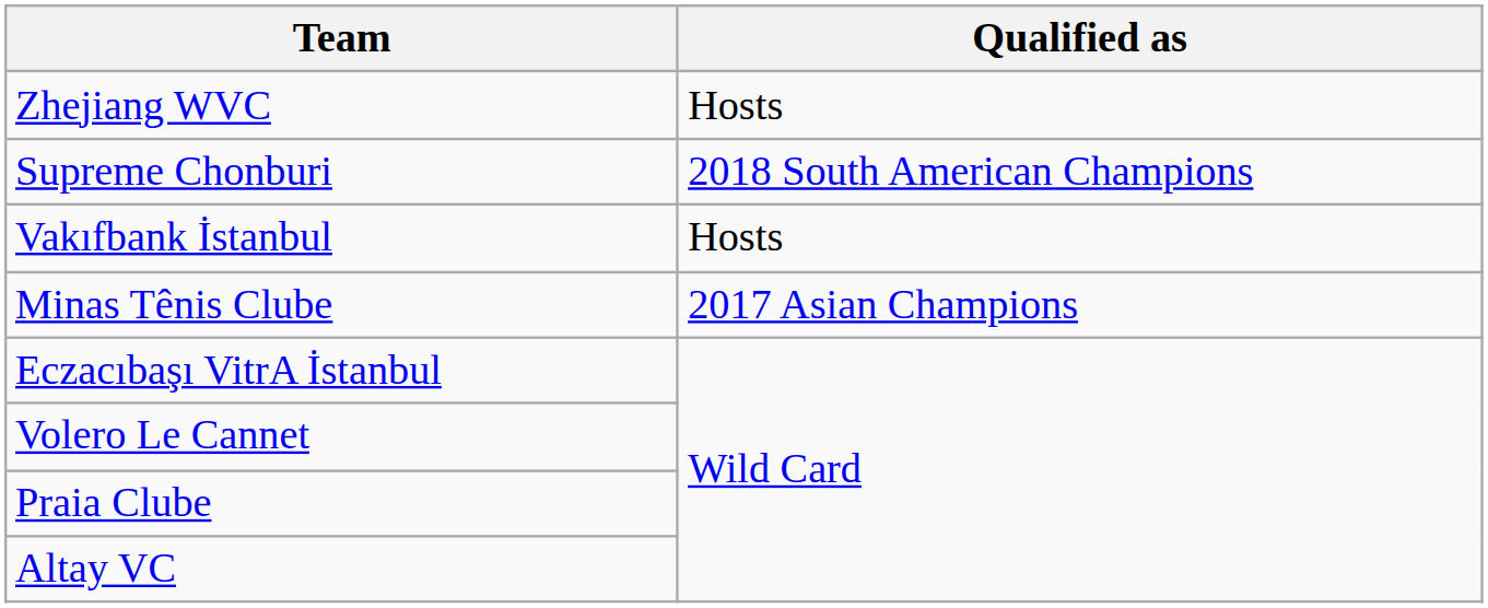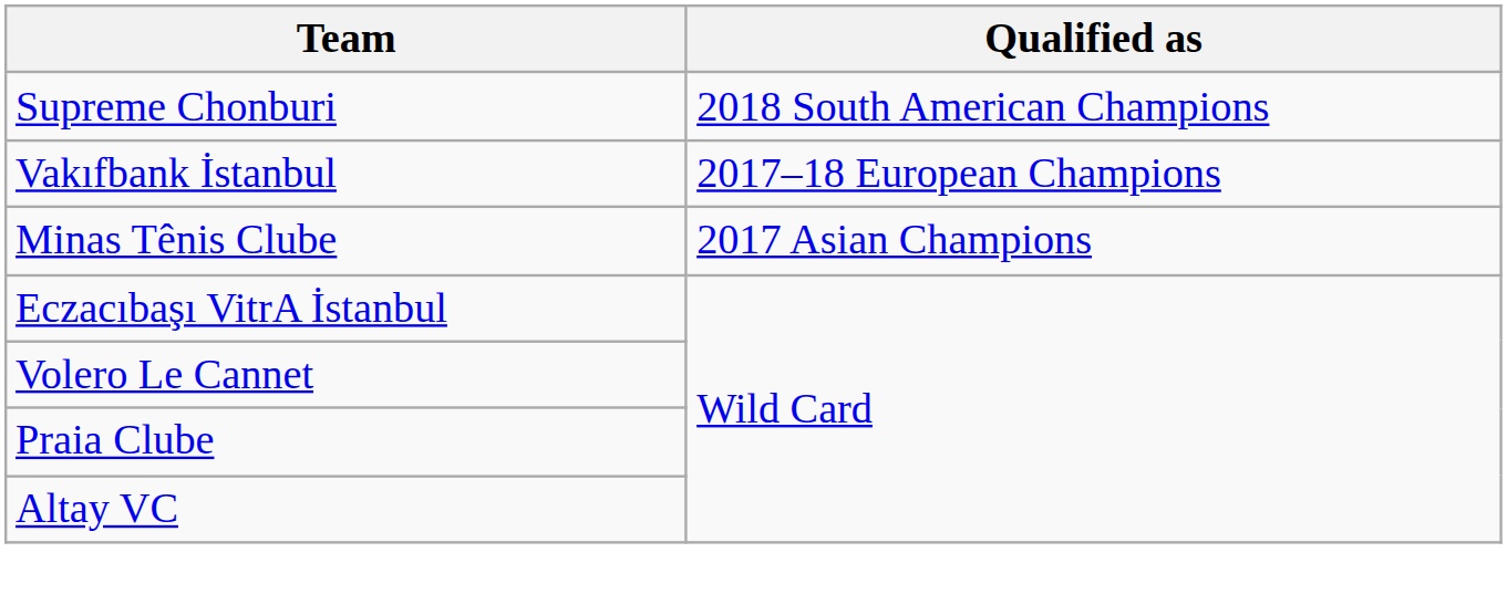- row: Zhejiang WVC | Hosts
Vakıfbank İstanbul | Qualified as: Hosts -> 2017–18 European Champions
